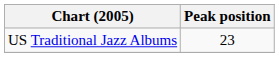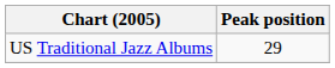US Traditional Jazz Albums | Peak position: 23 -> 29
